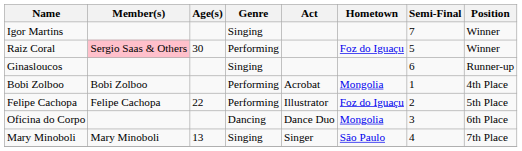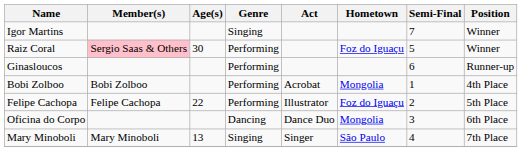Ginasloucos | Genre: Singing -> Performing
